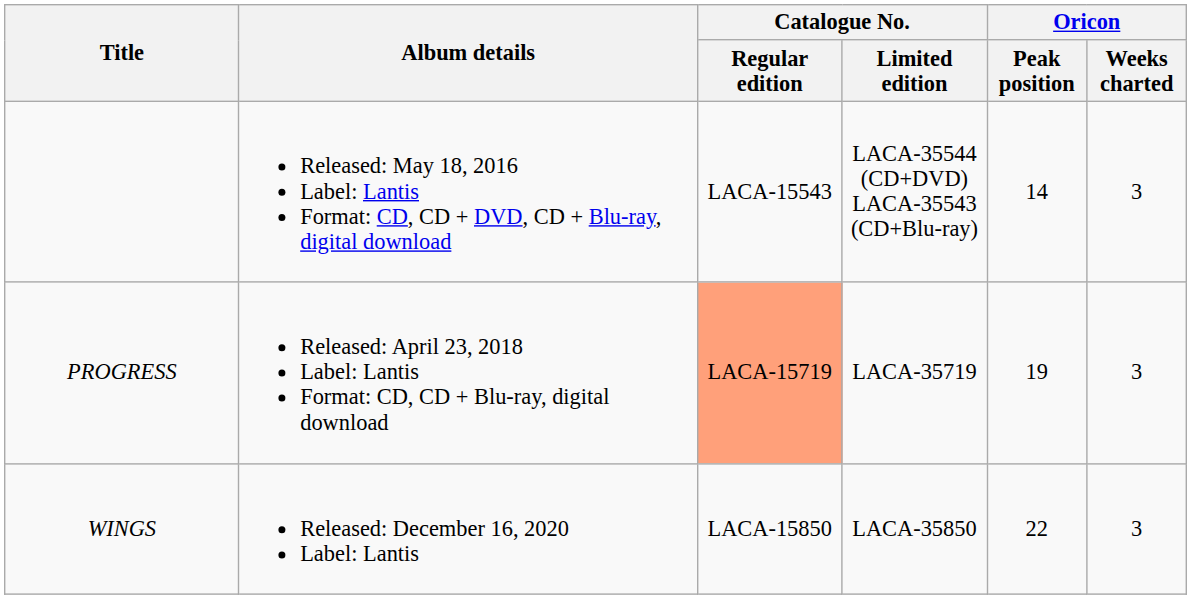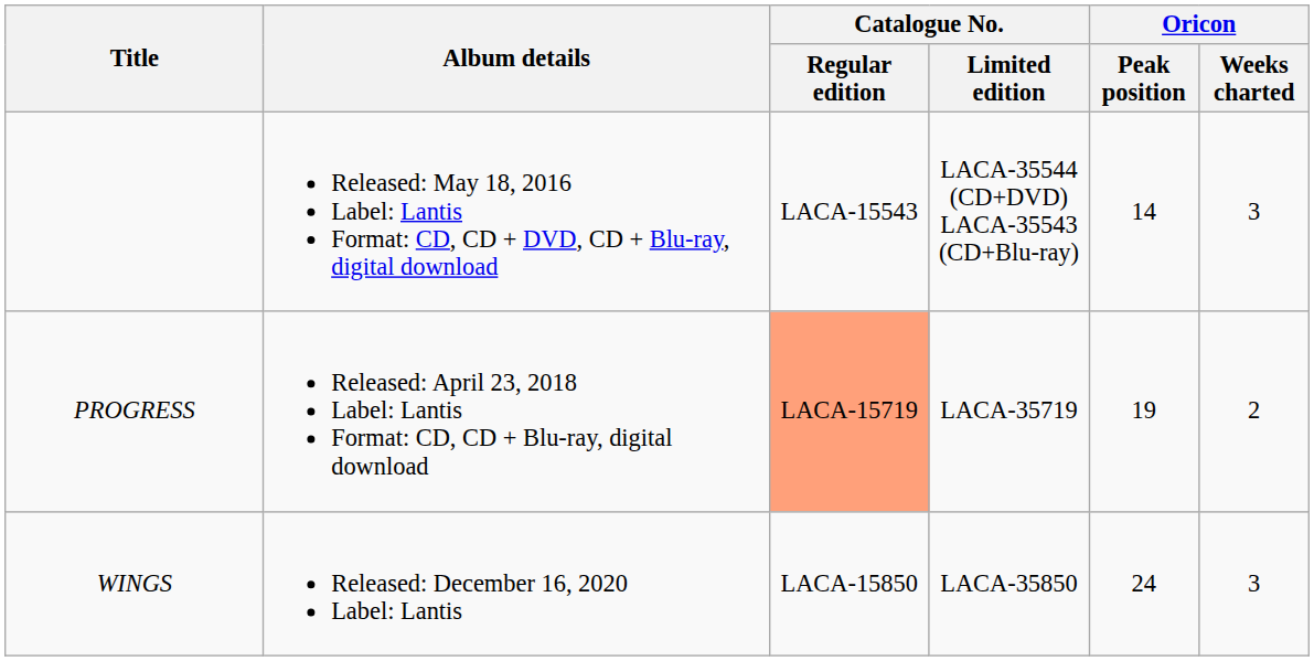PROGRESS | Oricon / Weeks charted: 3 -> 2
WINGS | Oricon / Peak position: 22 -> 24
